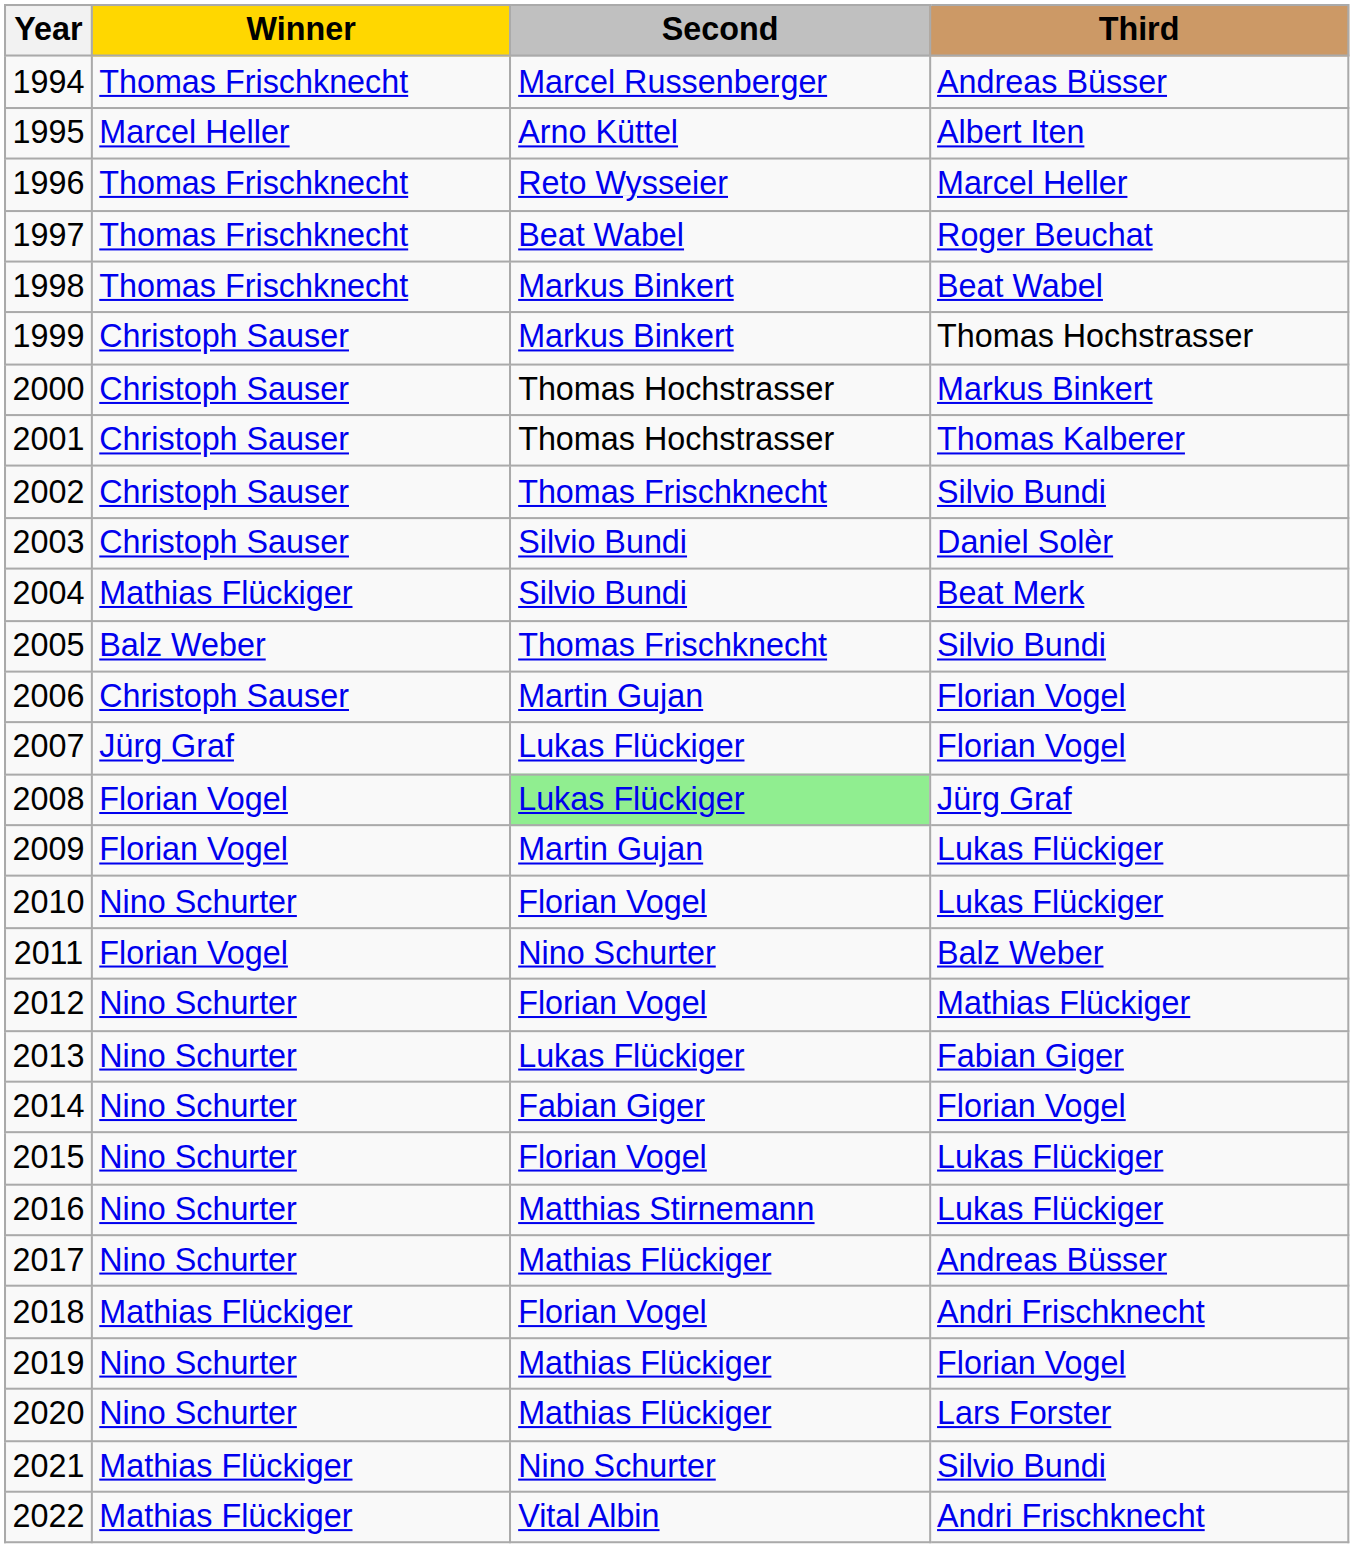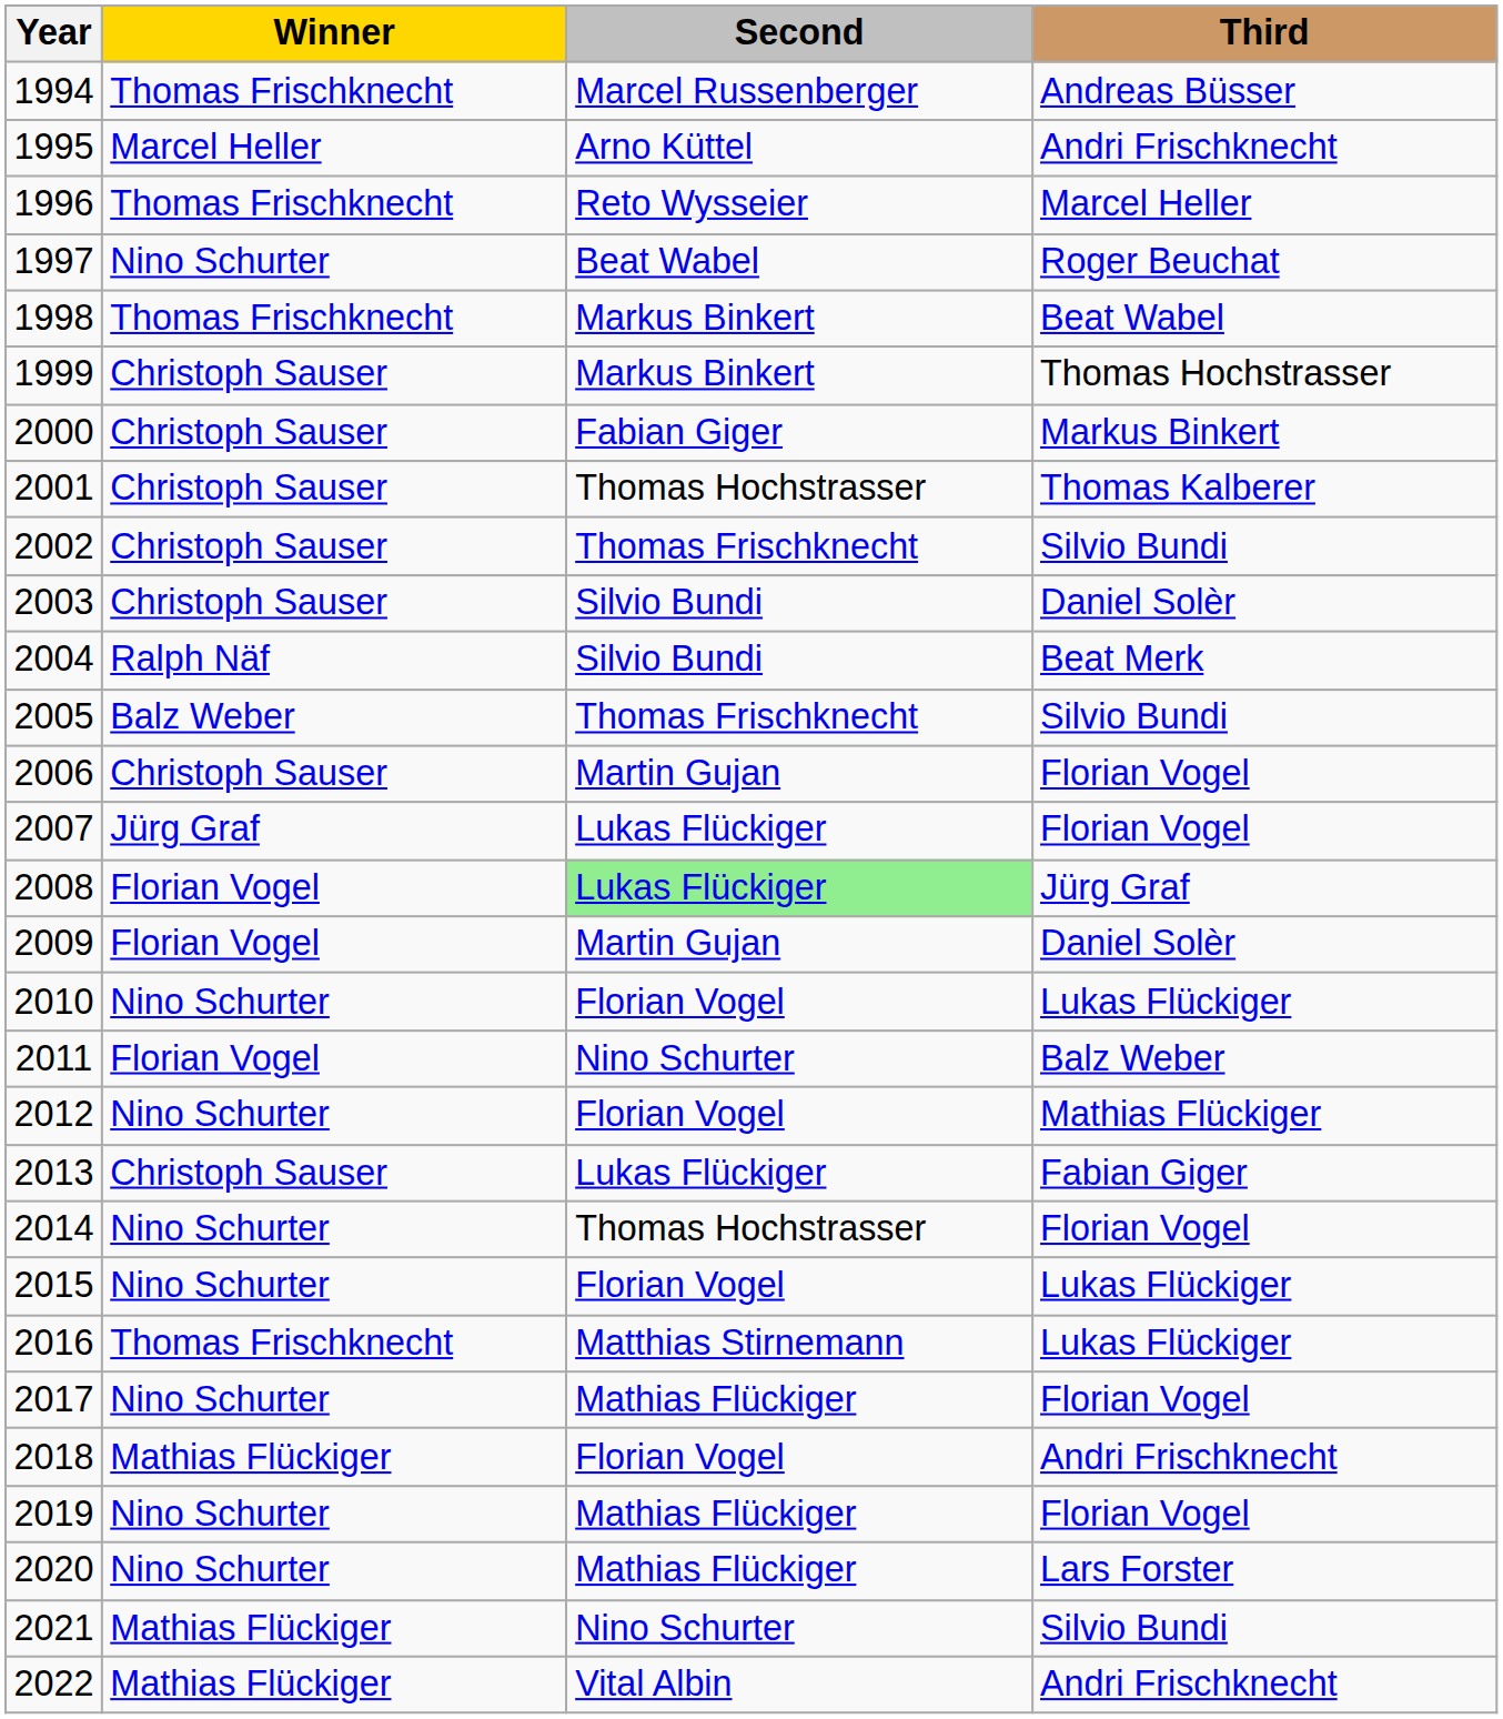1995 | Third: Albert Iten -> Andri Frischknecht
1997 | Winner: Thomas Frischknecht -> Nino Schurter
2000 | Second: Thomas Hochstrasser -> Fabian Giger
2004 | Winner: Mathias Flückiger -> Ralph Näf
2009 | Third: Lukas Flückiger -> Daniel Solèr
2013 | Winner: Nino Schurter -> Christoph Sauser
2014 | Second: Fabian Giger -> Thomas Hochstrasser
2016 | Winner: Nino Schurter -> Thomas Frischknecht
2017 | Third: Andreas Büsser -> Florian Vogel
